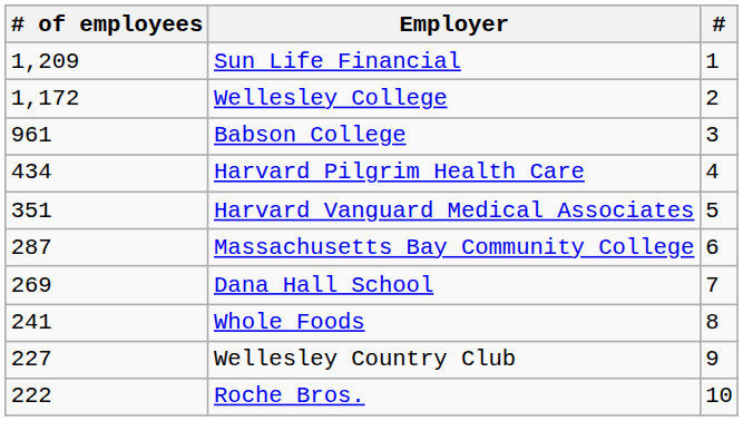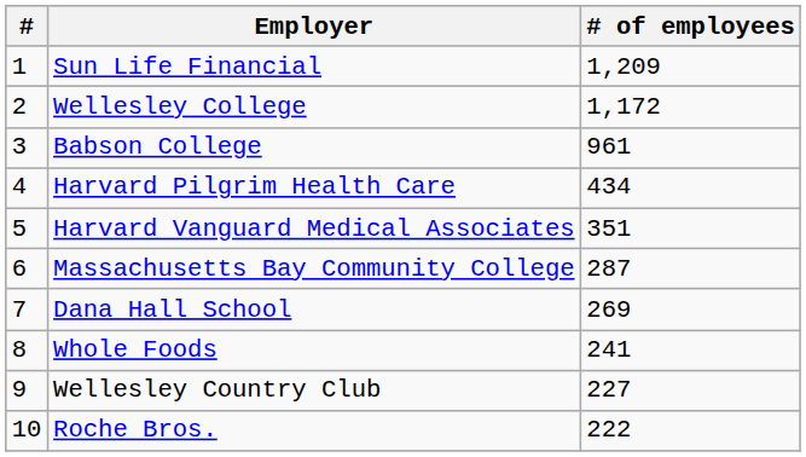columns swapped: # <-> # of employees
